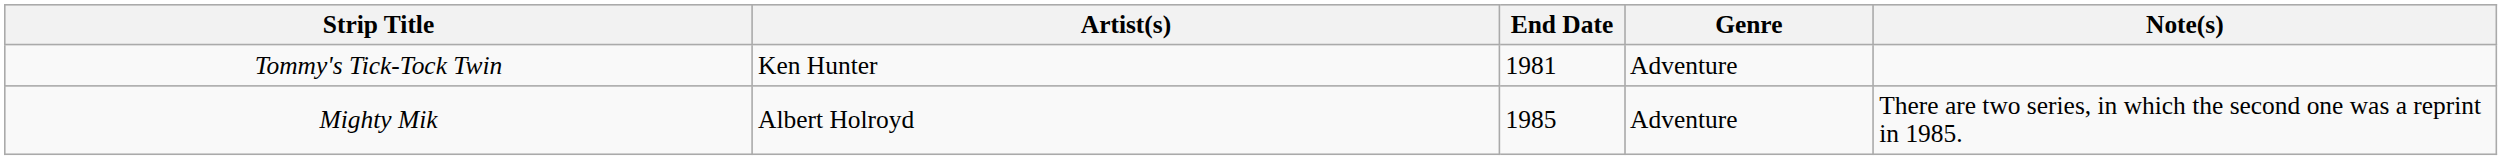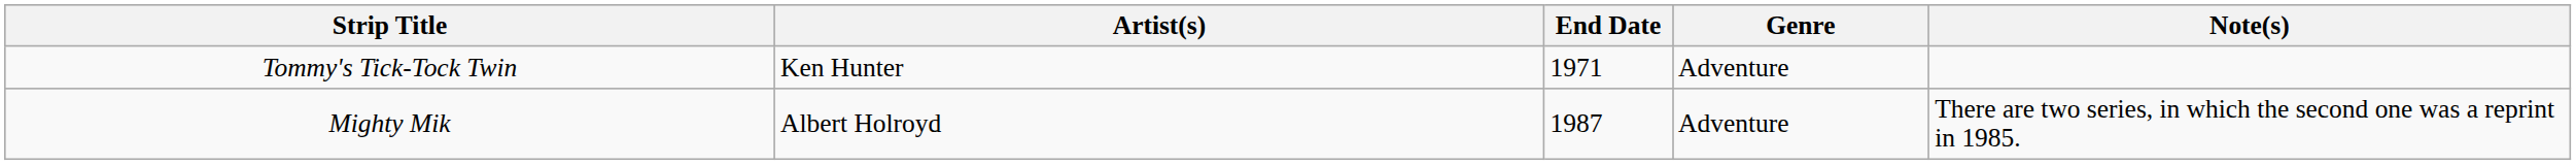Tommy's Tick-Tock Twin | End Date: 1981 -> 1971
Mighty Mik | End Date: 1985 -> 1987
